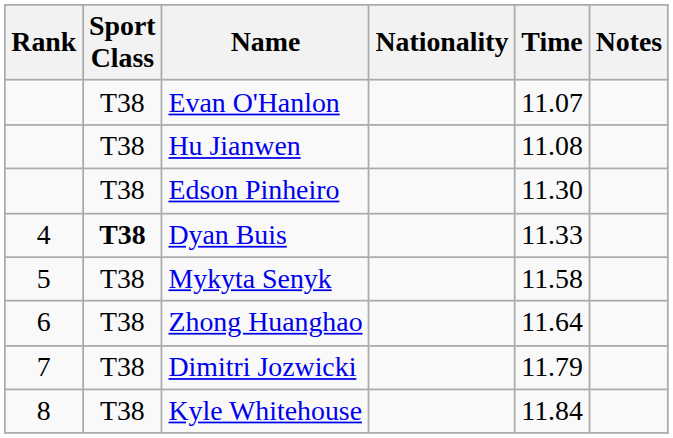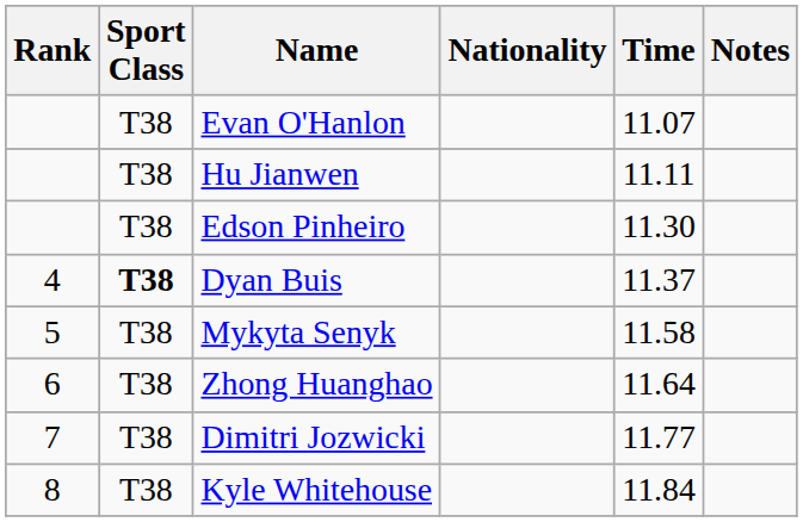Hu Jianwen | Time: 11.08 -> 11.11
Dyan Buis | Time: 11.33 -> 11.37
Dimitri Jozwicki | Time: 11.79 -> 11.77
